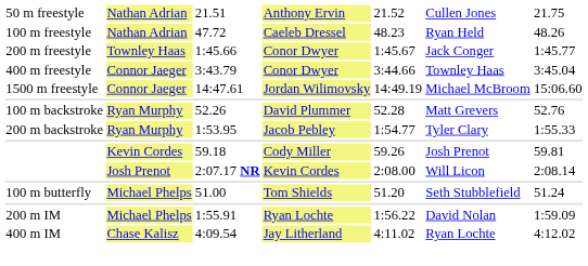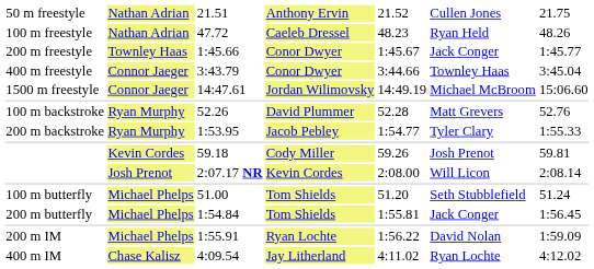+ row: 200 m butterfly | Michael Phelps | 1:54.84 | Tom Shields | 1:55.81 | Jack Conger | 1:56.45
